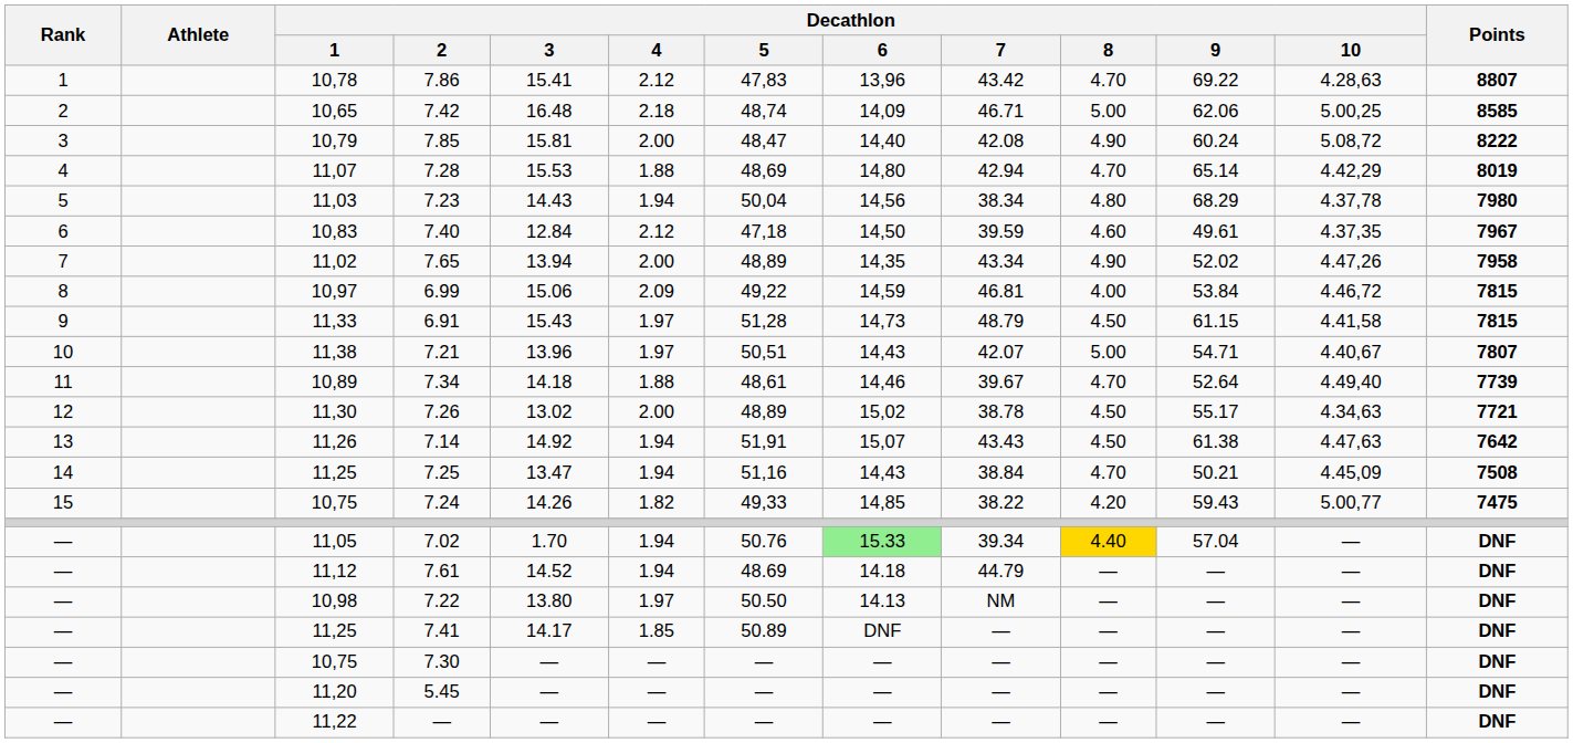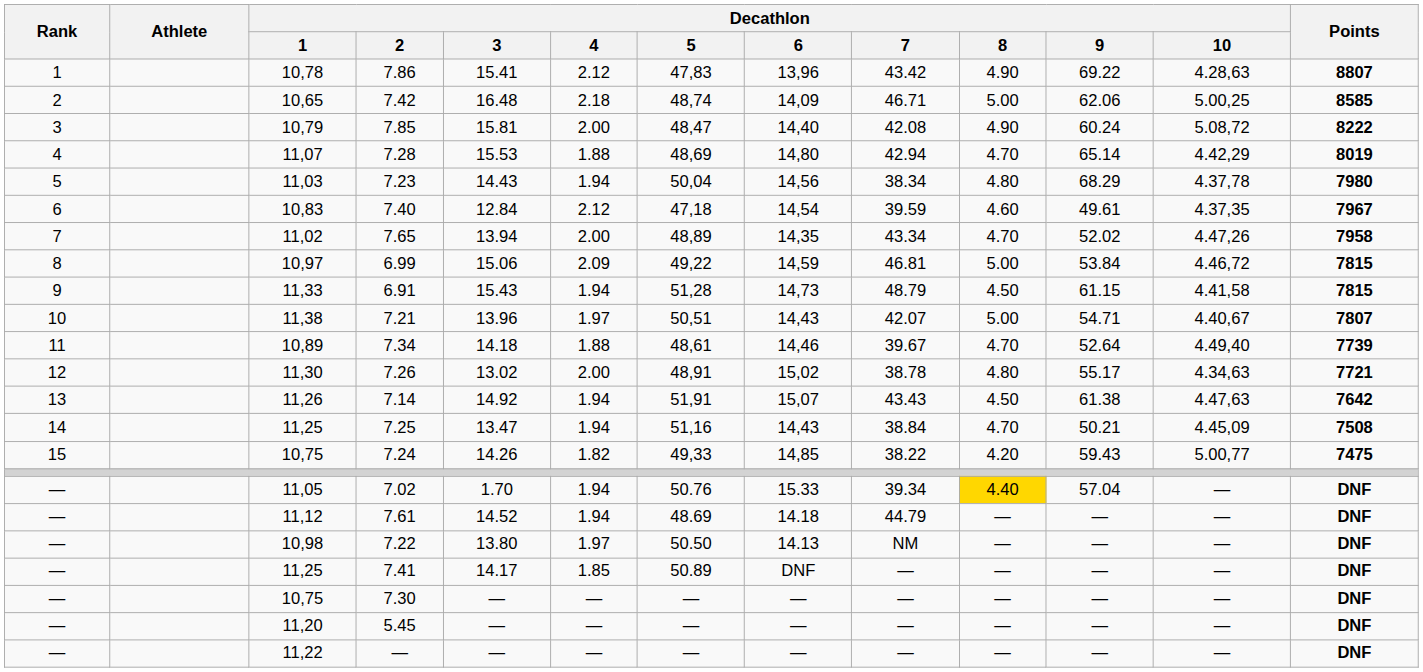7.86 | Decathlon / 8: 4.70 -> 4.90
7.40 | Decathlon / 6: 14,50 -> 14,54
7.65 | Decathlon / 8: 4.90 -> 4.70
6.99 | Decathlon / 8: 4.00 -> 5.00
6.91 | Decathlon / 4: 1.97 -> 1.94
7.26 | Decathlon / 5: 48,89 -> 48,91
7.26 | Decathlon / 8: 4.50 -> 4.80
7.02 | Decathlon / 6: lightgreen background -> no background
